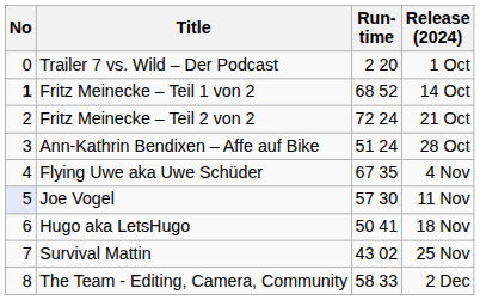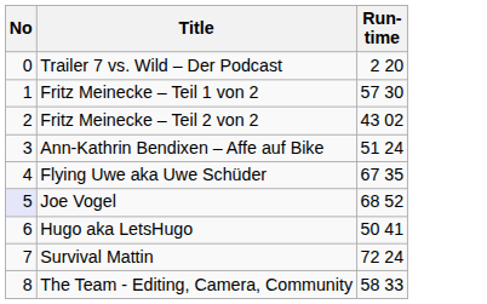- column: Release (2024) | 1 Oct | 14 Oct | 21 Oct | 28 Oct | 4 Nov | 11 Nov | 18 Nov | 25 Nov | 2 Dec
Fritz Meinecke – Teil 1 von 2 | No: bold -> normal
Fritz Meinecke – Teil 1 von 2 | Run- time: 68 52 -> 57 30
Fritz Meinecke – Teil 2 von 2 | Run- time: 72 24 -> 43 02
Joe Vogel | Run- time: 57 30 -> 68 52
Survival Mattin | Run- time: 43 02 -> 72 24
